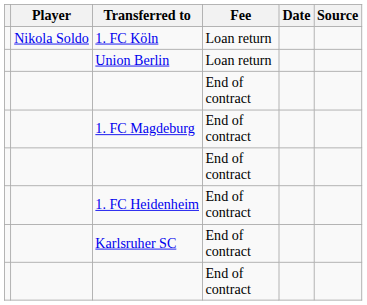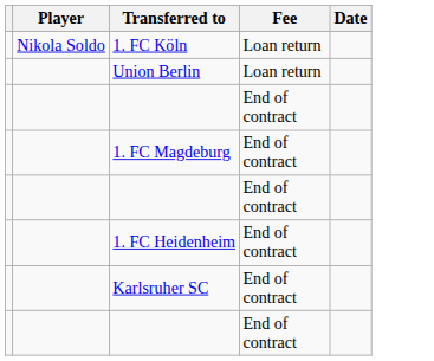- column: Source
